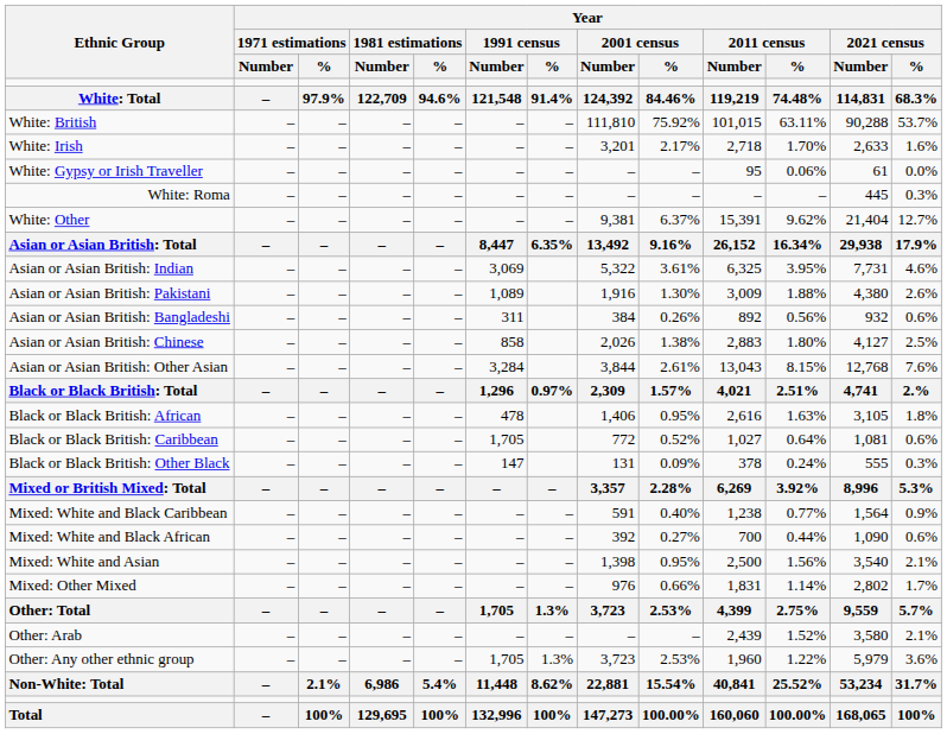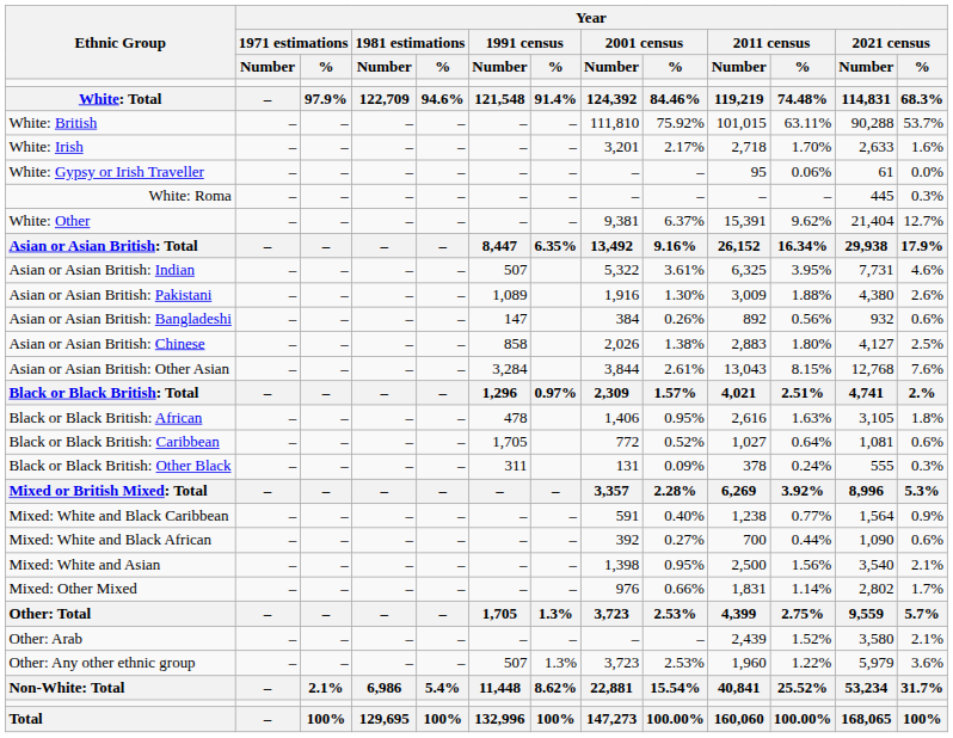Asian or Asian British: Indian | Year / 1991 census / Number: 3,069 -> 507
Asian or Asian British: Bangladeshi | Year / 1991 census / Number: 311 -> 147
Black or Black British: Other Black | Year / 1991 census / Number: 147 -> 311
Other: Any other ethnic group | Year / 1991 census / Number: 1,705 -> 507
